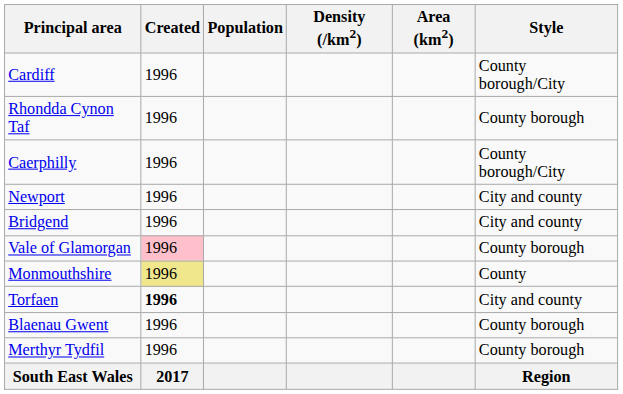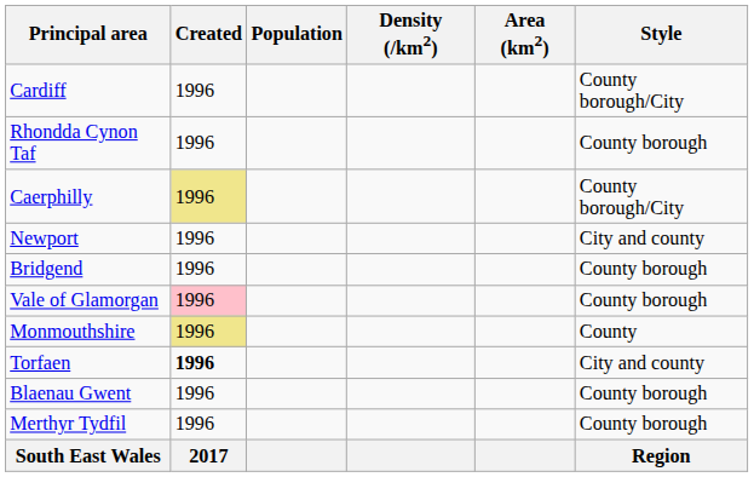Caerphilly | Created: no background -> khaki background
Bridgend | Style: City and county -> County borough
